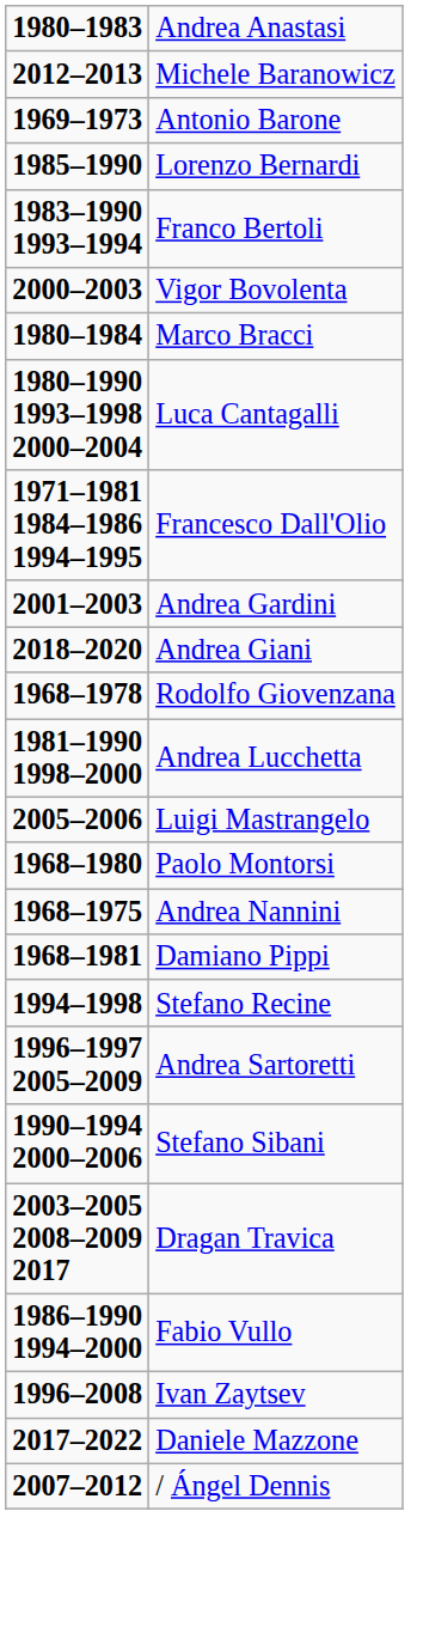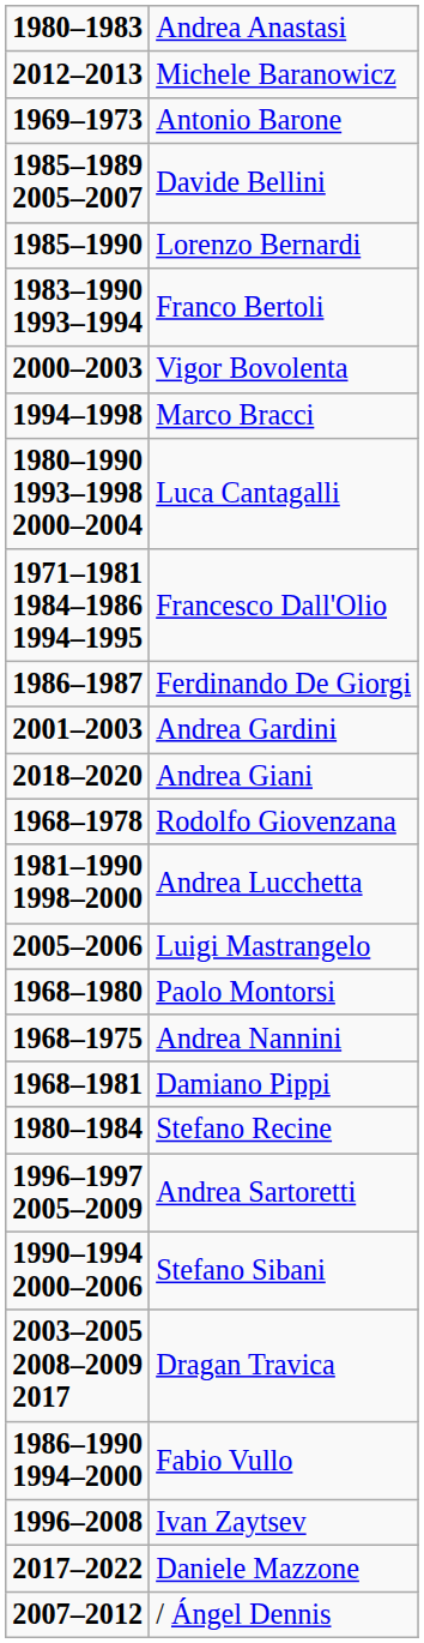+ row: 1985–1989 2005–2007 | Davide Bellini
Marco Bracci | column 1: 1980–1984 -> 1994–1998
+ row: 1986–1987 | Ferdinando De Giorgi
Stefano Recine | column 1: 1994–1998 -> 1980–1984
